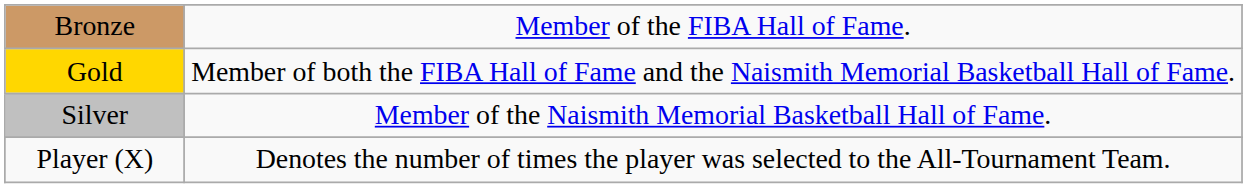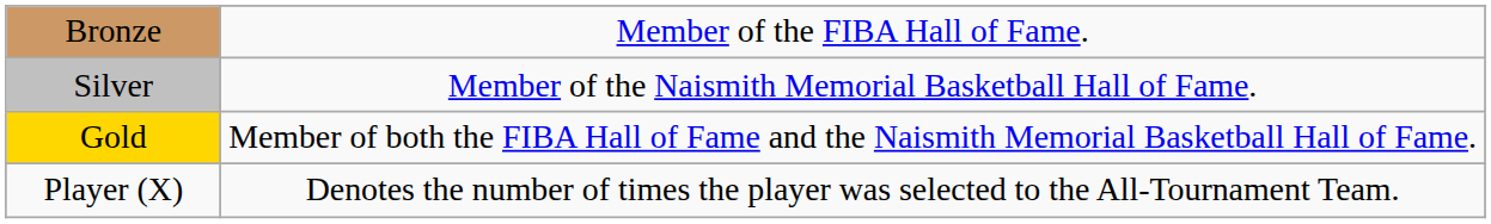rows swapped: Silver <-> Gold
